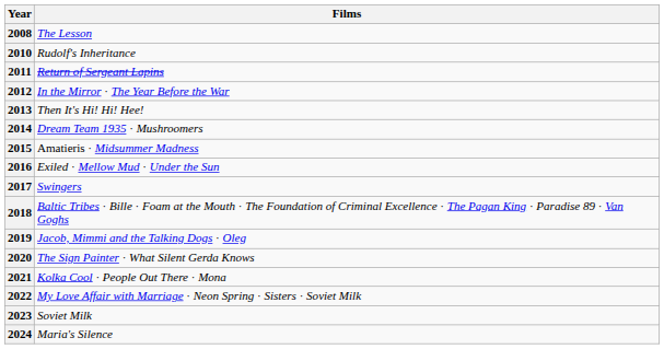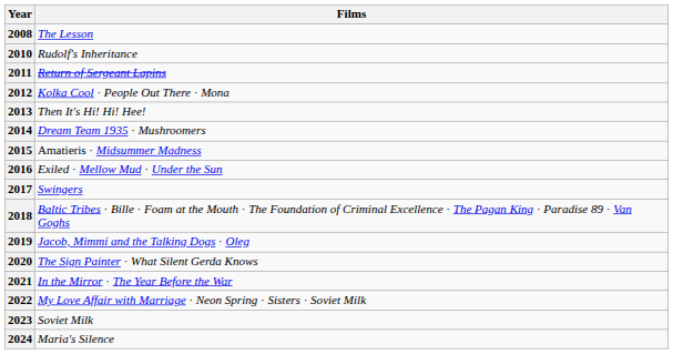2012 | Films: In the Mirror · The Year Before the War -> Kolka Cool · People Out There · Mona
2021 | Films: Kolka Cool · People Out There · Mona -> In the Mirror · The Year Before the War
